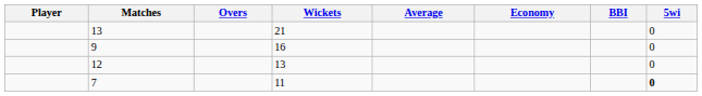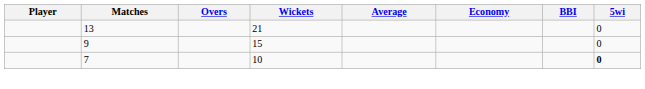9 | Wickets: 16 -> 15
- row: 12 | 13 | 0
7 | Wickets: 11 -> 10
